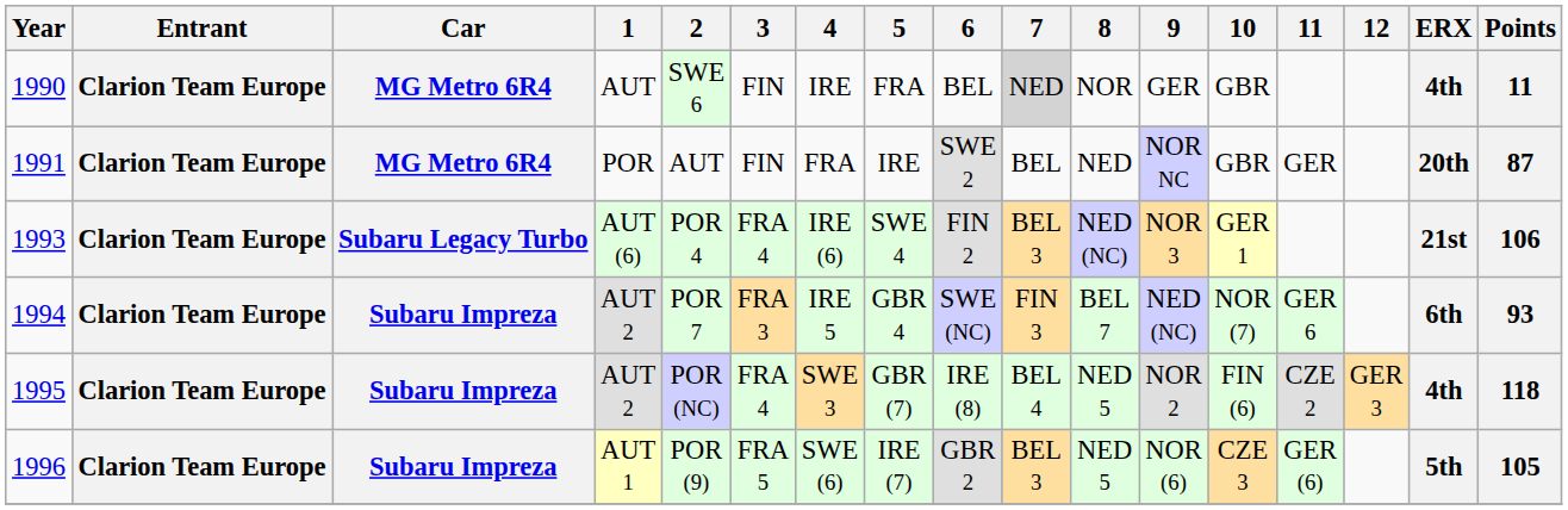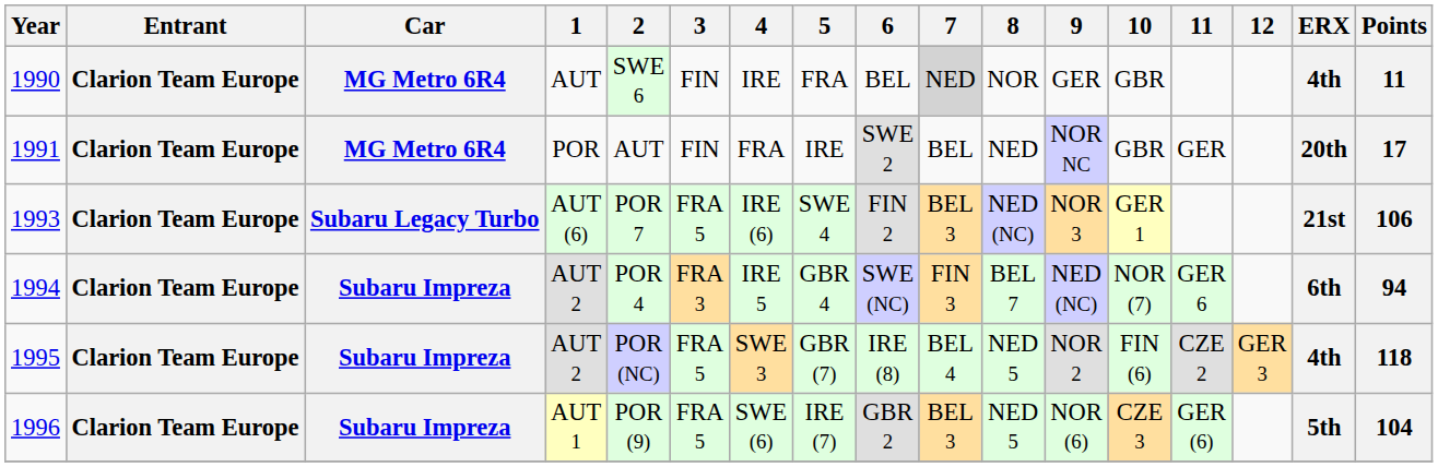1991 | Points: 87 -> 17
1993 | 2: POR 4 -> POR 7
1993 | 3: FRA 4 -> FRA 5
1994 | 2: POR 7 -> POR 4
1994 | Points: 93 -> 94
1995 | 3: FRA 4 -> FRA 5
1996 | Points: 105 -> 104
